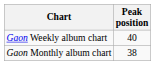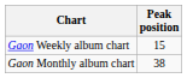Gaon Weekly album chart | Peak position: 40 -> 15
